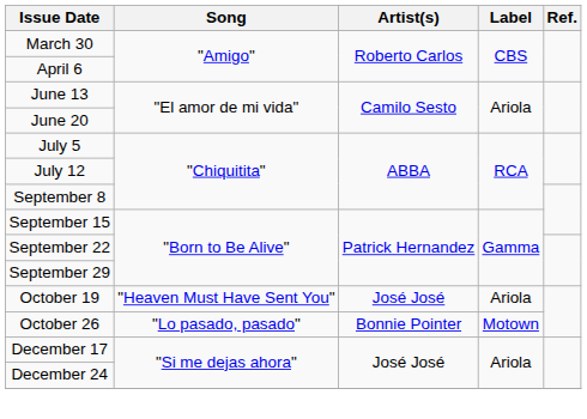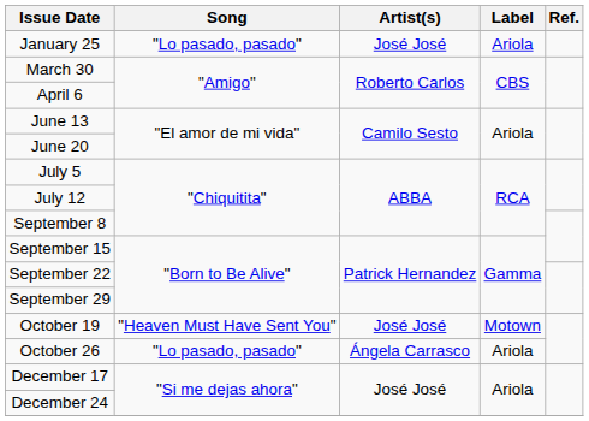+ row: January 25 | "Lo pasado, pasado" | José José | Ariola
October 19 | Label: Ariola -> Motown
October 26 | Artist(s): Bonnie Pointer -> Ángela Carrasco
October 26 | Label: Motown -> Ariola
